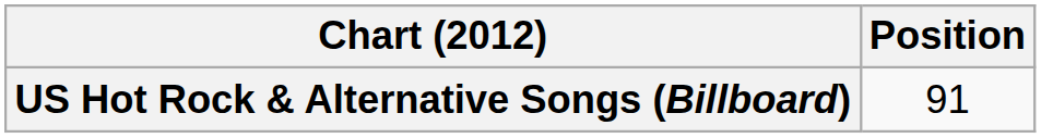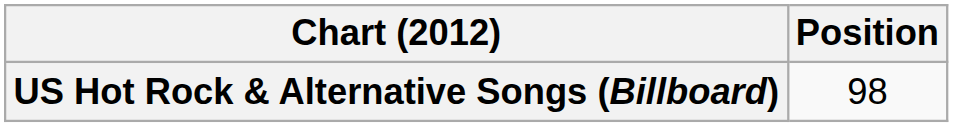US Hot Rock & Alternative Songs (Billboard) | Position: 91 -> 98
